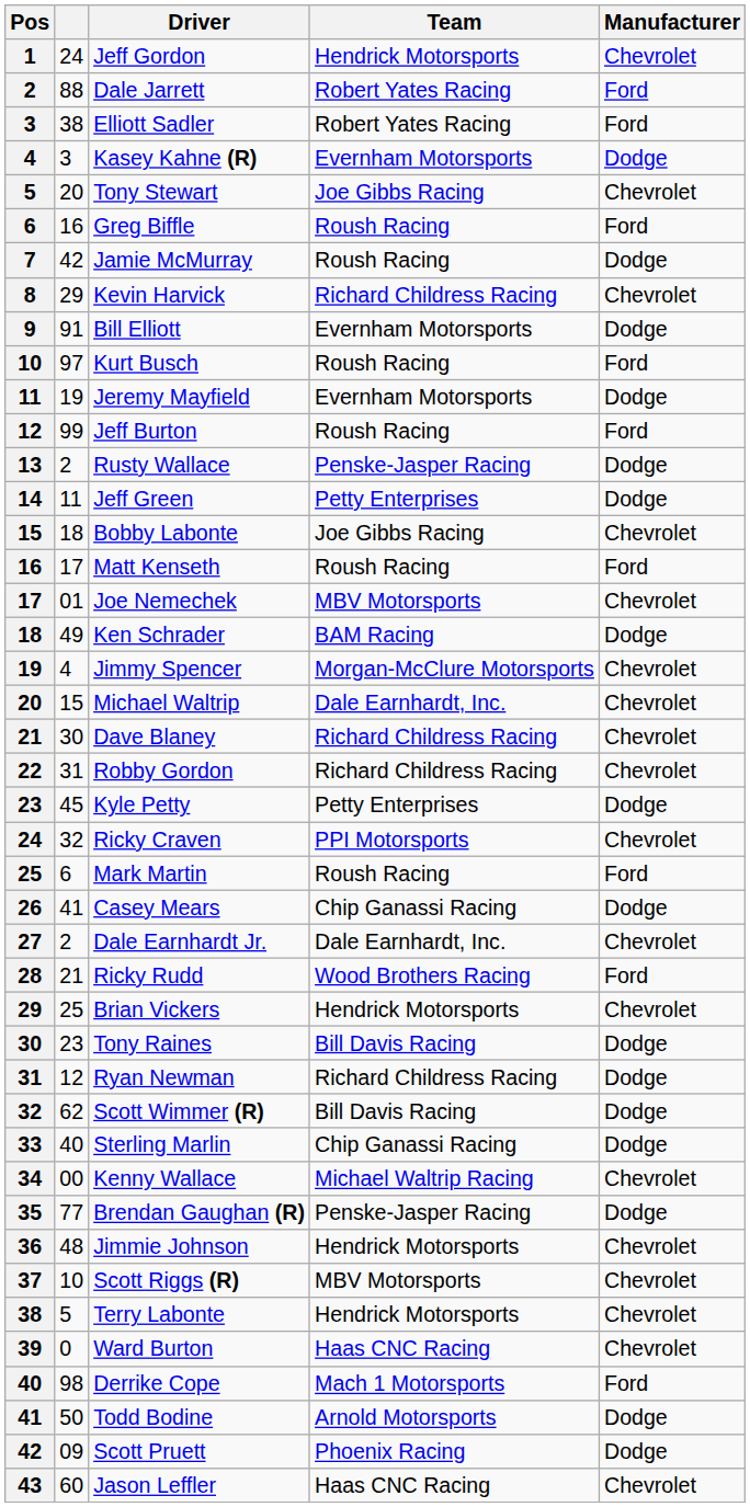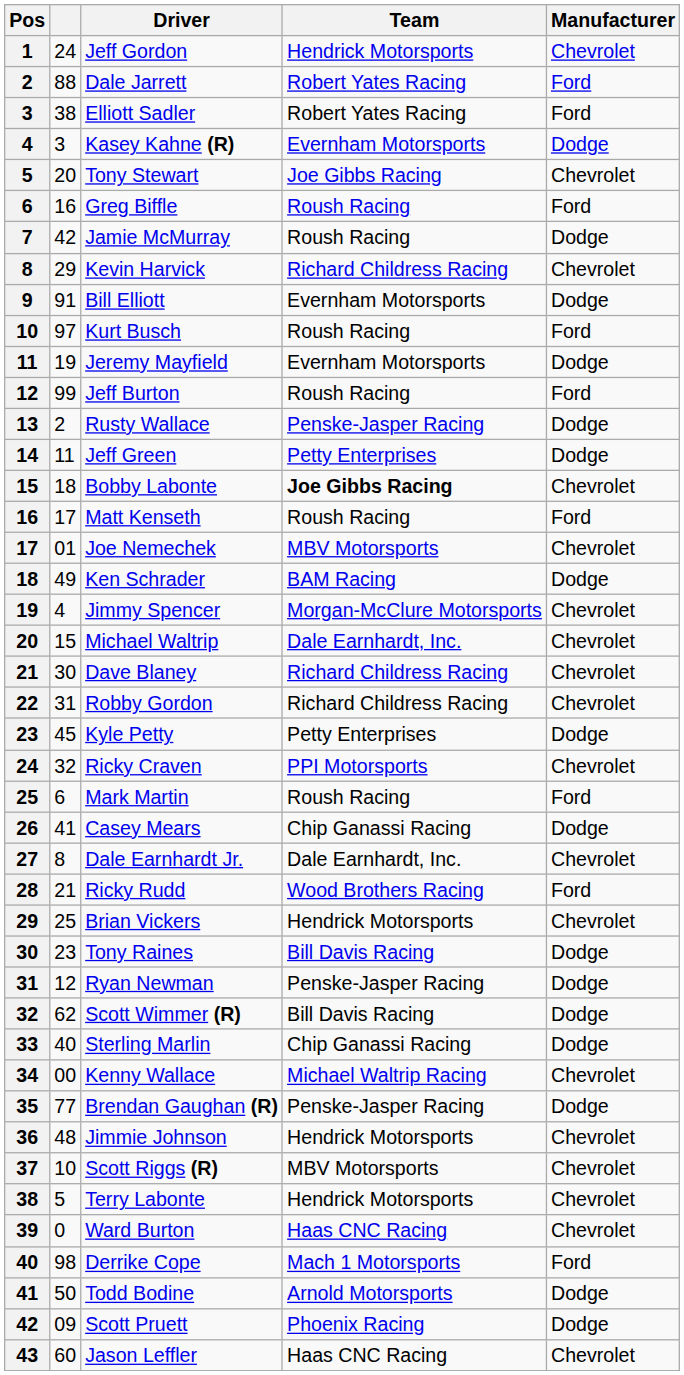Bobby Labonte | Team: normal -> bold
Dale Earnhardt Jr. | column 2: 2 -> 8
Ryan Newman | Team: Richard Childress Racing -> Penske-Jasper Racing
